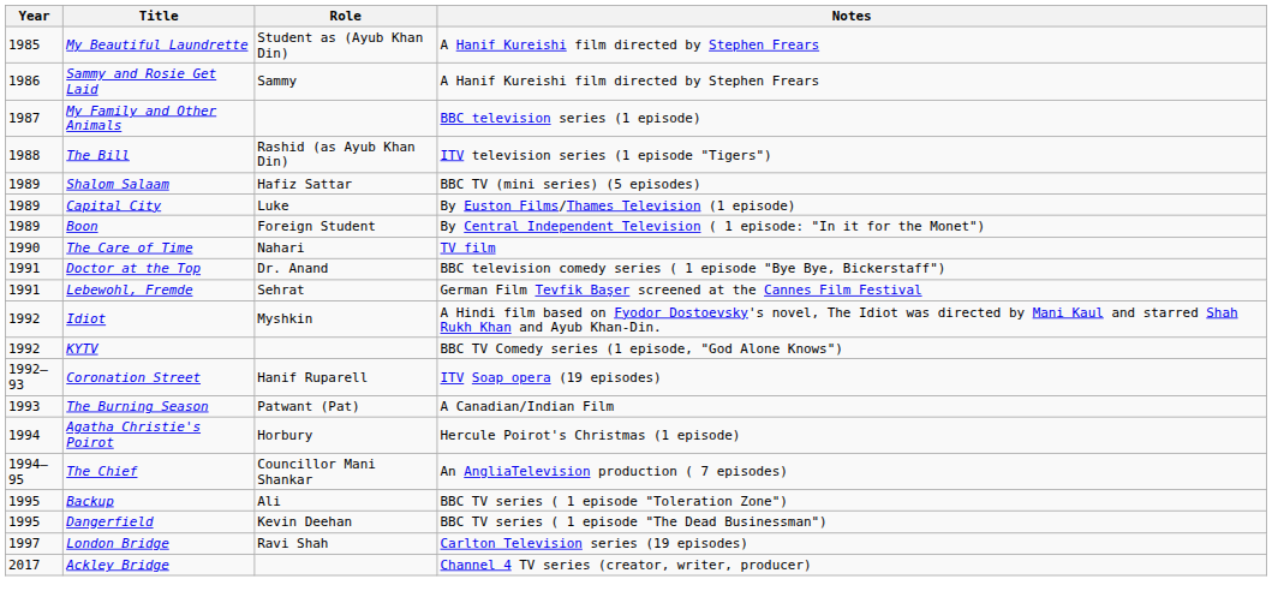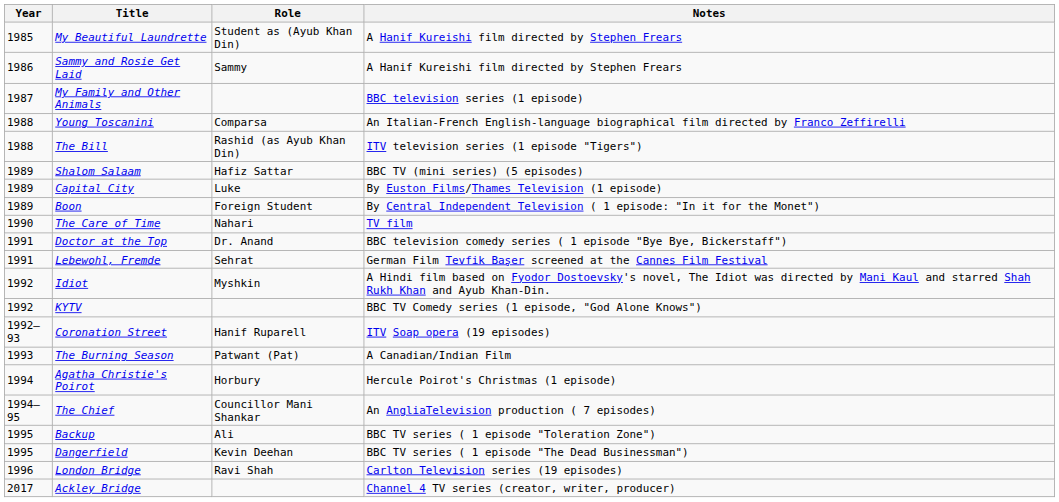+ row: 1988 | Young Toscanini | Comparsa | An Italian-French English-language biographical film directed by Franco Zeffirelli
London Bridge | Year: 1997 -> 1996
